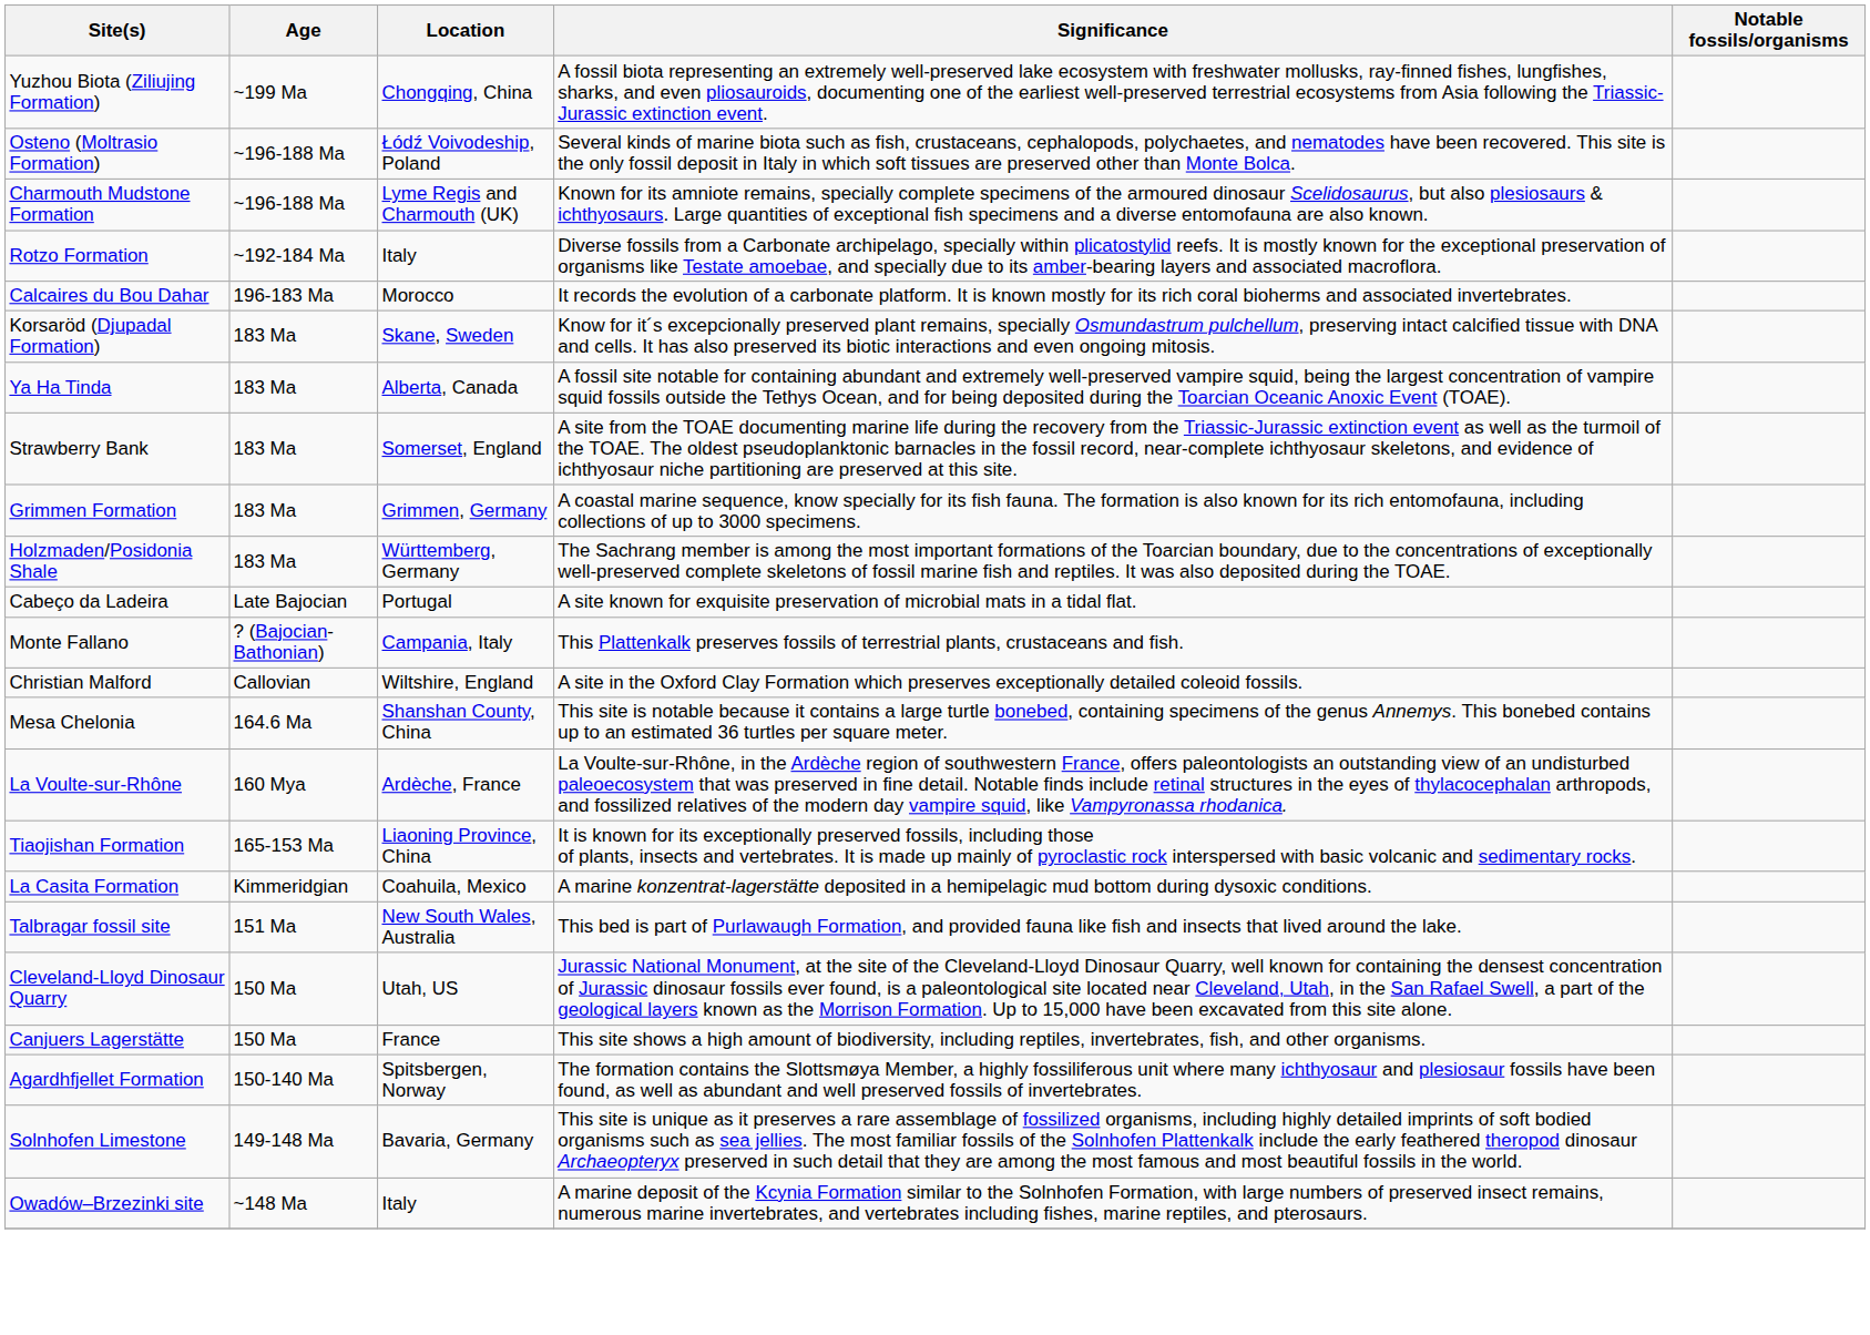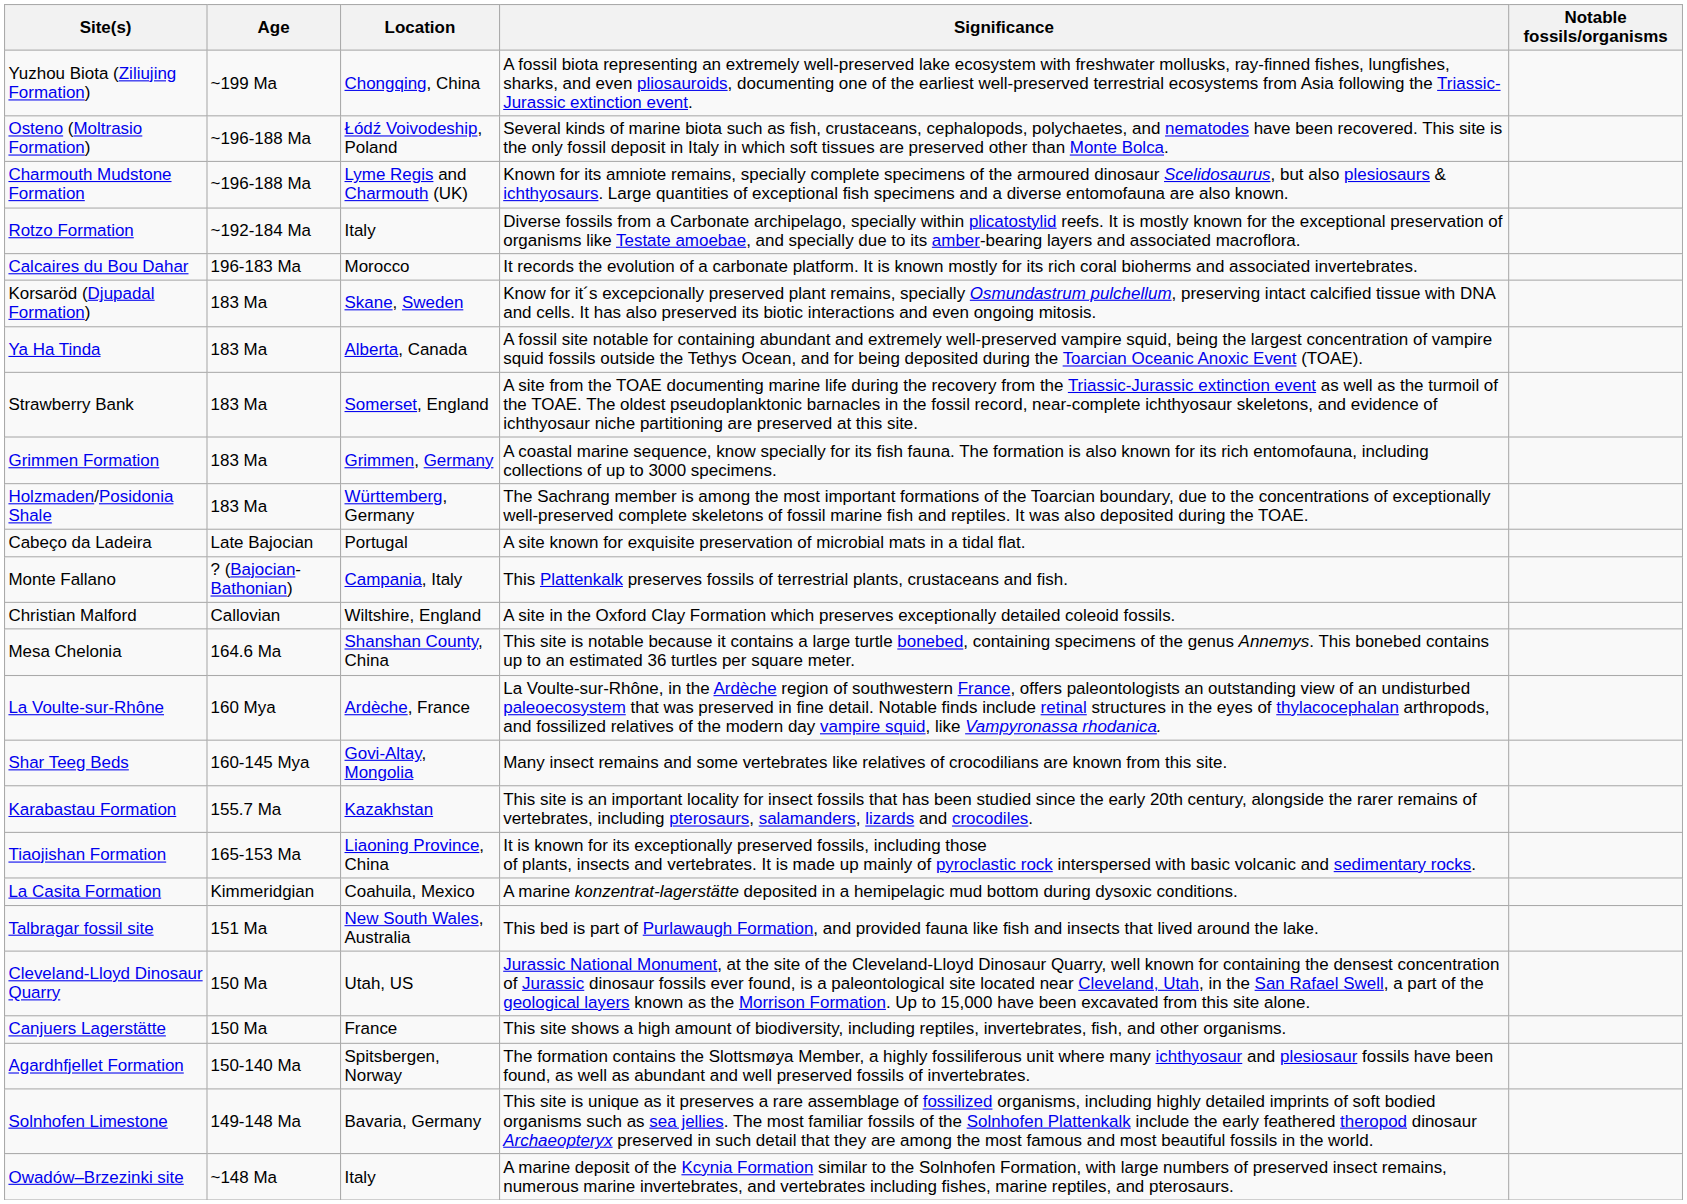+ row: Shar Teeg Beds | 160-145 Mya | Govi-Altay, Mongolia | Many insect remains and some vertebrates like relatives of crocodilians are known from this site.
+ row: Karabastau Formation | 155.7 Ma | Kazakhstan | This site is an important locality for insect fossils that has been studied since the early 20th century, alongside the rarer remains of vertebrates, including pterosaurs, salamanders, lizards and crocodiles.
